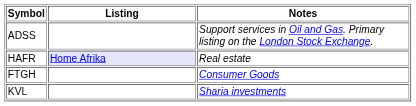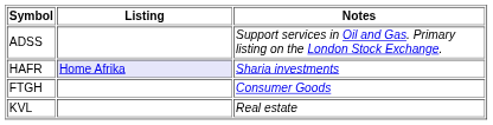HAFR | Notes: Real estate -> Sharia investments
KVL | Notes: Sharia investments -> Real estate
